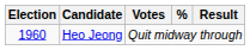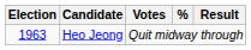Heo Jeong | Election: 1960 -> 1963
